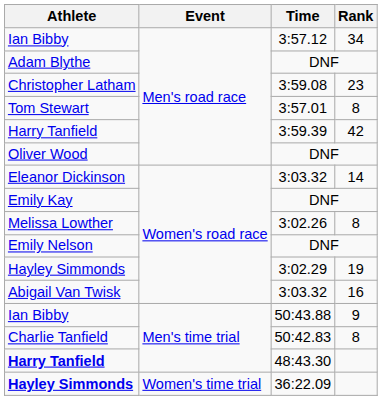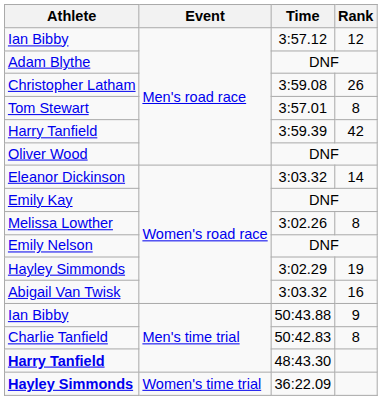Ian Bibby / 3:57.12 | Rank: 34 -> 12
Christopher Latham | Rank: 23 -> 26
